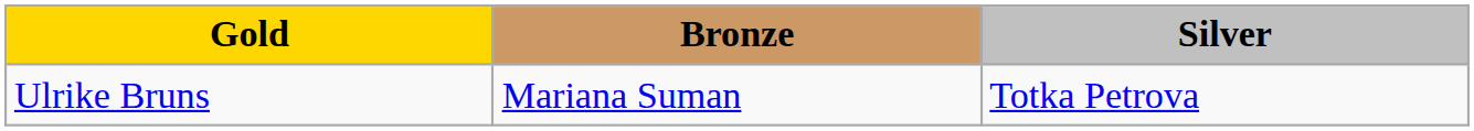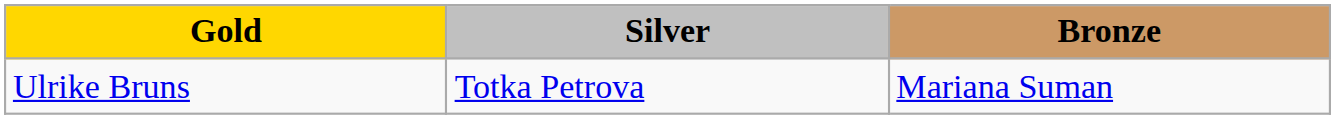columns swapped: Silver <-> Bronze
